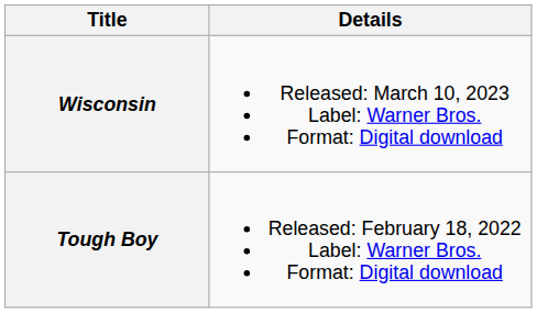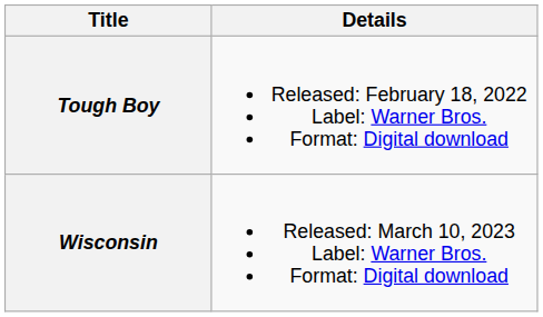rows swapped: Tough Boy <-> Wisconsin
